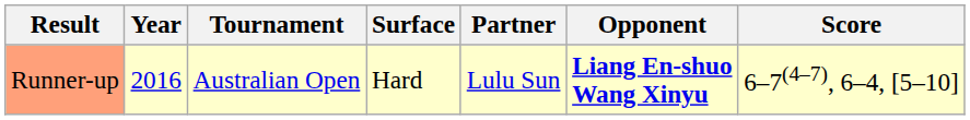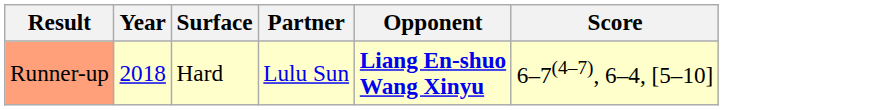- column: Tournament | Australian Open
Runner-up | Year: 2016 -> 2018
